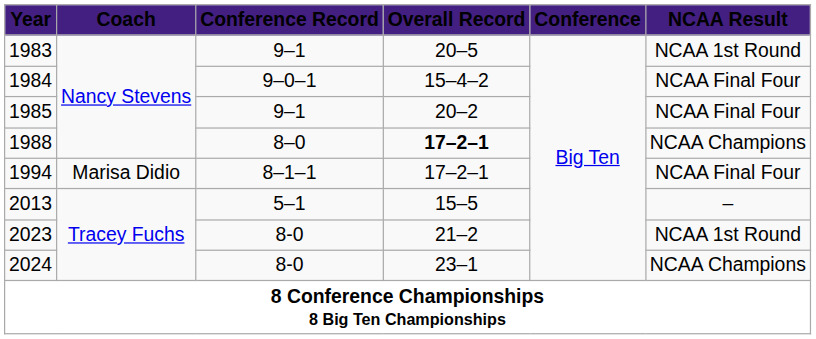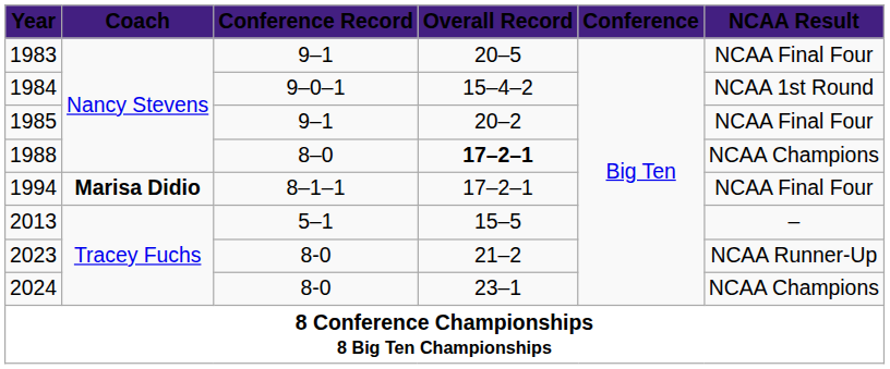1983 | column 6: NCAA 1st Round -> NCAA Final Four
1984 | column 6: NCAA Final Four -> NCAA 1st Round
1994 | column 2: normal -> bold
2023 | column 6: NCAA 1st Round -> NCAA Runner-Up
